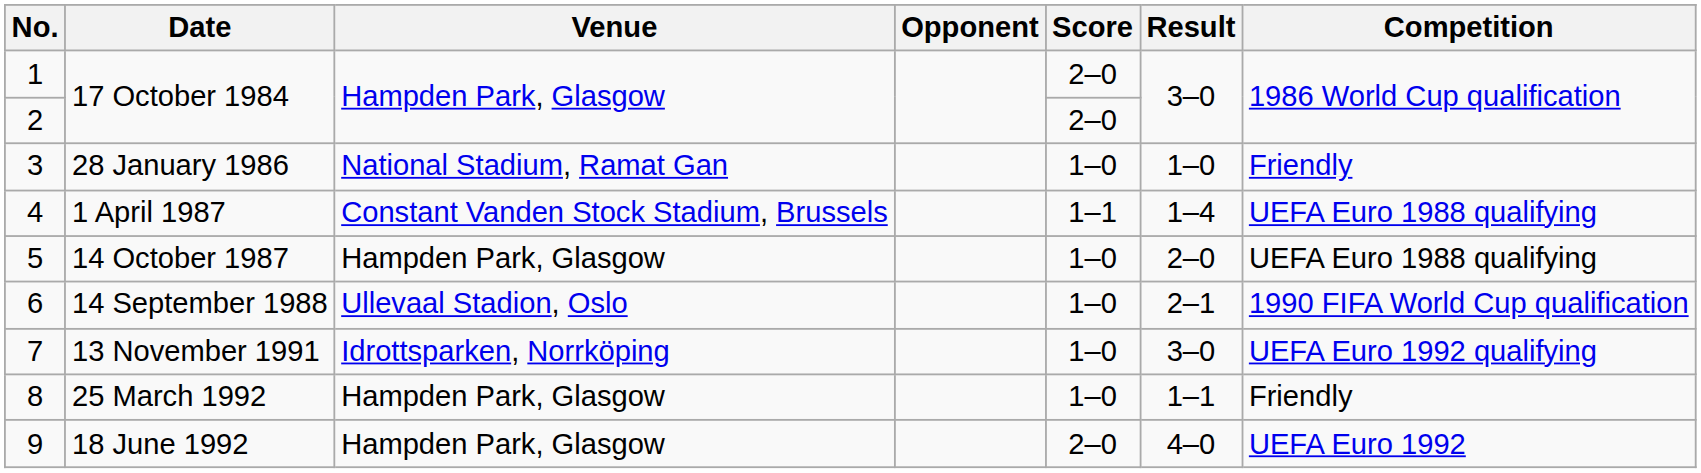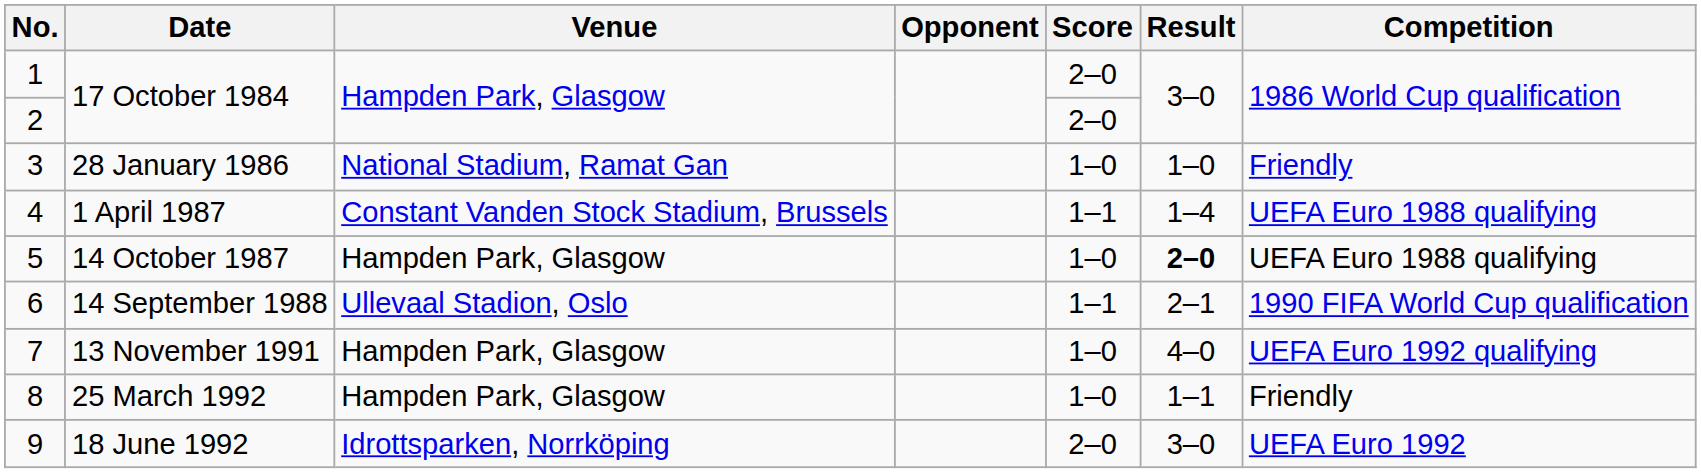5 | Result: normal -> bold
6 | Score: 1–0 -> 1–1
7 | Venue: Idrottsparken, Norrköping -> Hampden Park, Glasgow
7 | Result: 3–0 -> 4–0
9 | Venue: Hampden Park, Glasgow -> Idrottsparken, Norrköping
9 | Result: 4–0 -> 3–0
